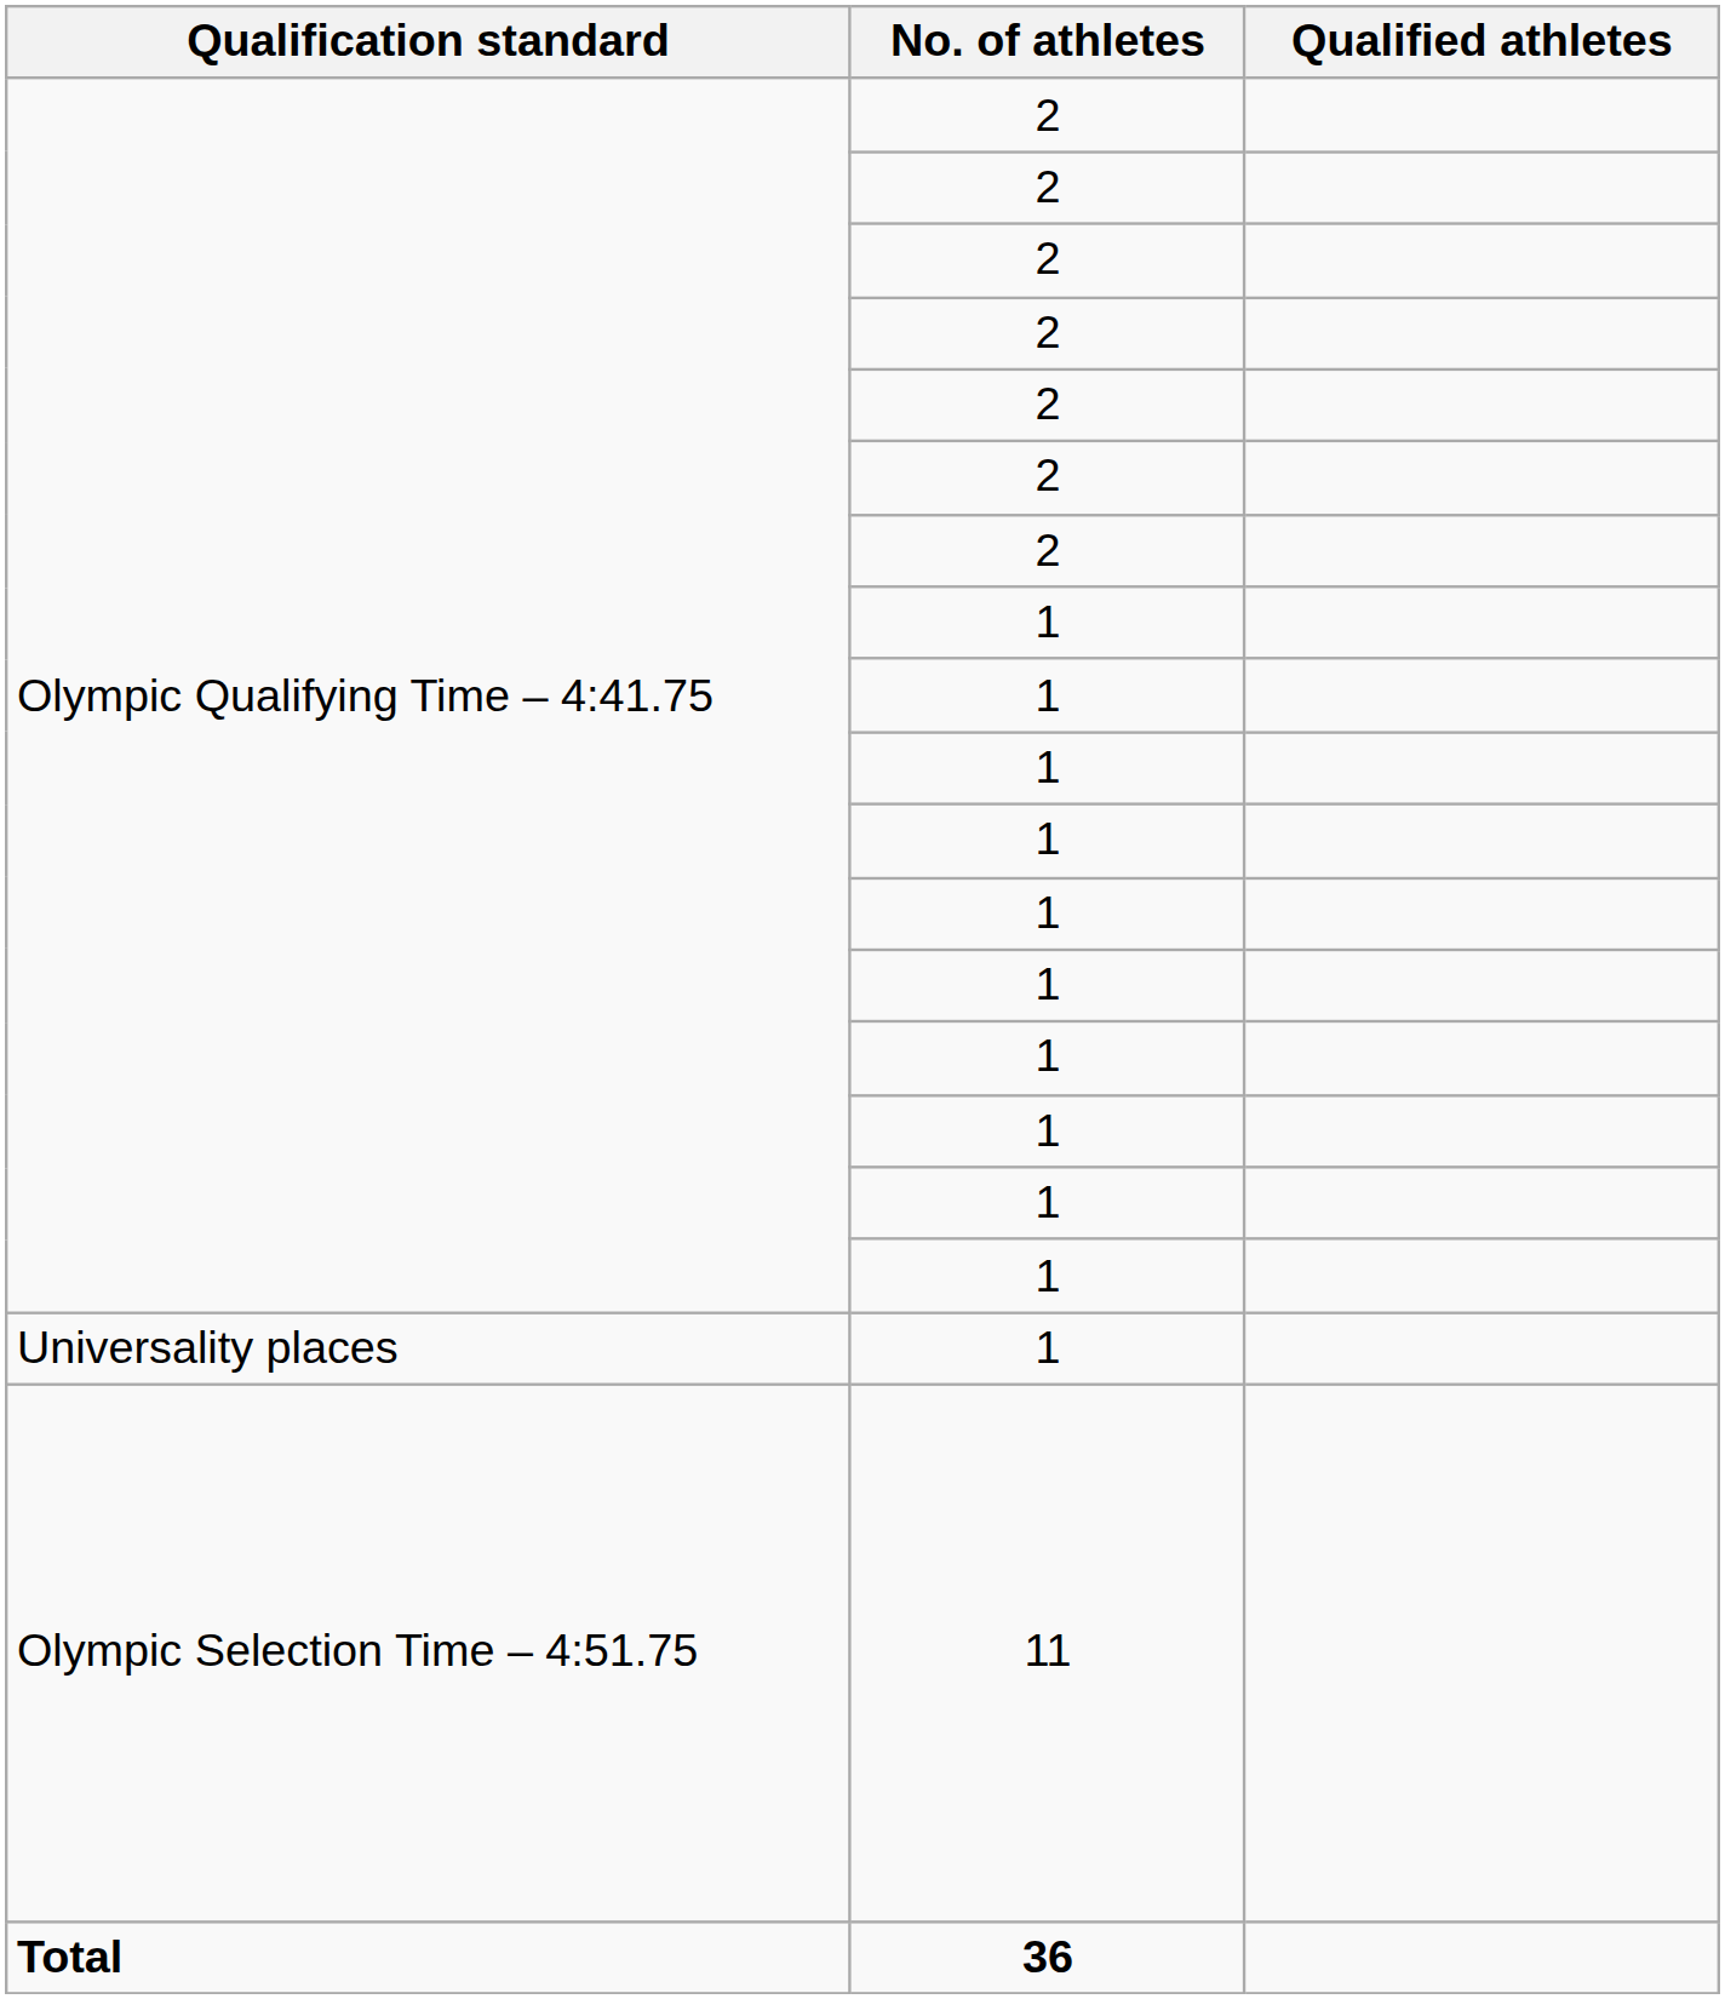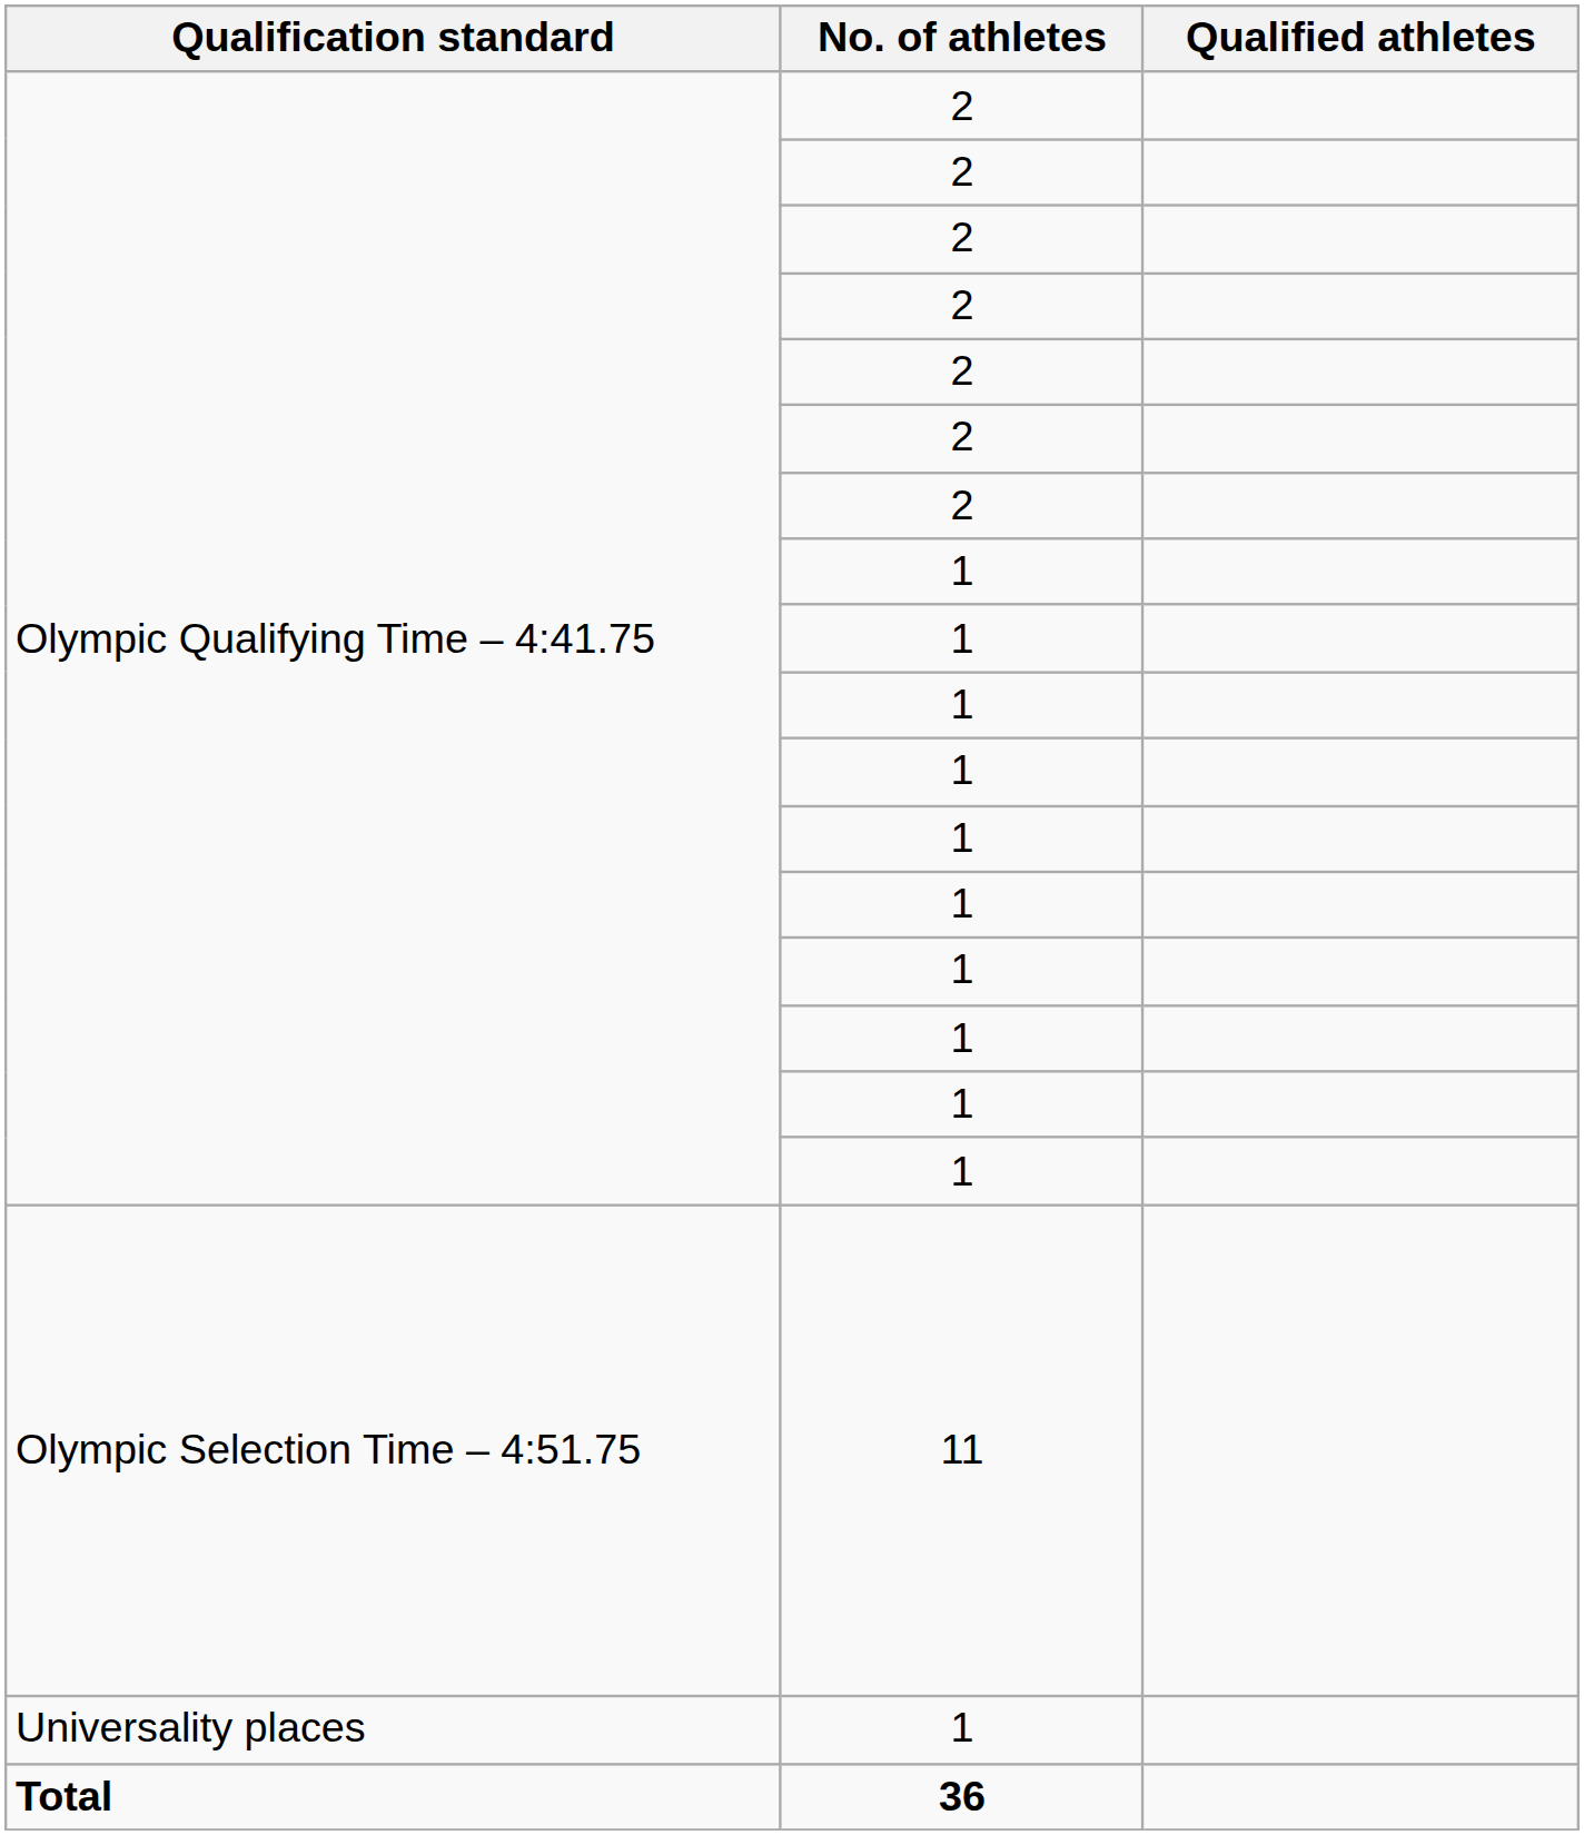rows swapped: Olympic Selection Time – 4:51.75 <-> Universality places
